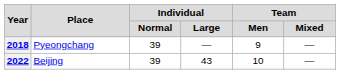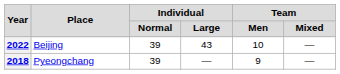rows swapped: 2018 <-> 2022
